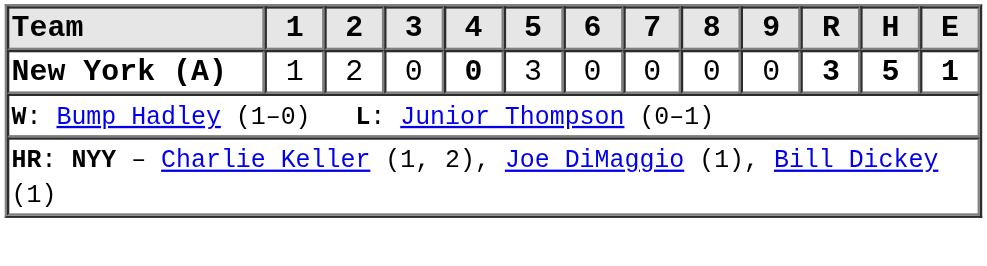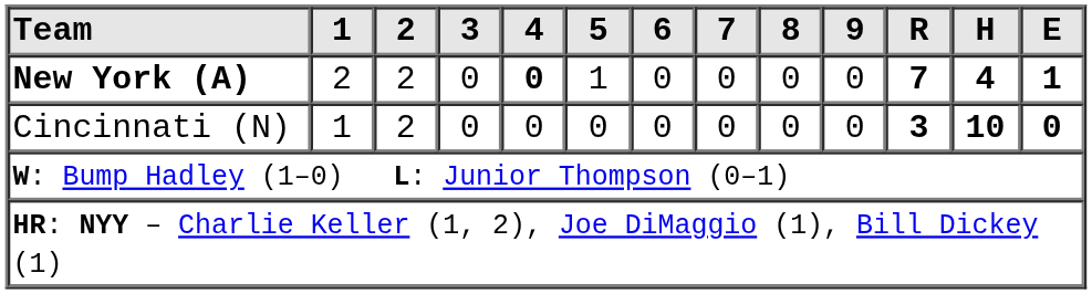New York (A) | 1: 1 -> 2
New York (A) | 5: 3 -> 1
New York (A) | R: 3 -> 7
New York (A) | H: 5 -> 4
+ row: Cincinnati (N) | 1 | 2 | 0 | 0 | 0 | 0 | 0 | 0 | 0 | 3 | 10 | 0
